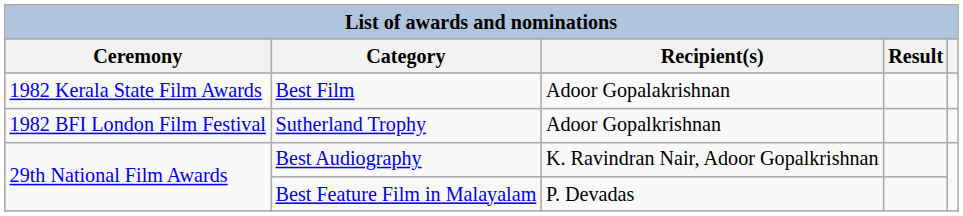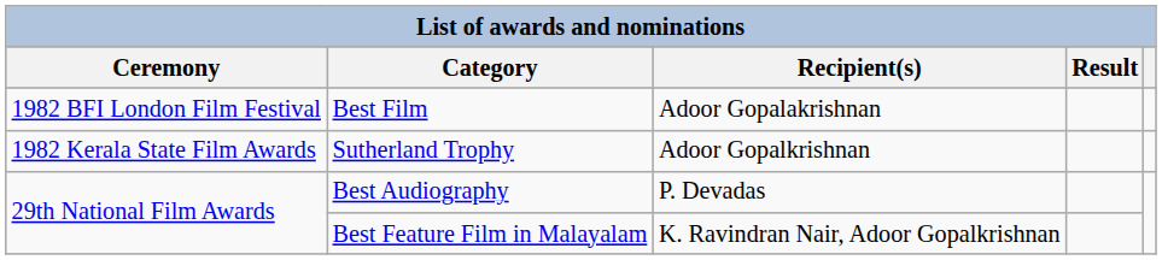Best Film | Ceremony: 1982 Kerala State Film Awards -> 1982 BFI London Film Festival
Sutherland Trophy | Ceremony: 1982 BFI London Film Festival -> 1982 Kerala State Film Awards
Best Audiography | Recipient(s): K. Ravindran Nair, Adoor Gopalkrishnan -> P. Devadas
Best Feature Film in Malayalam | Recipient(s): P. Devadas -> K. Ravindran Nair, Adoor Gopalkrishnan
